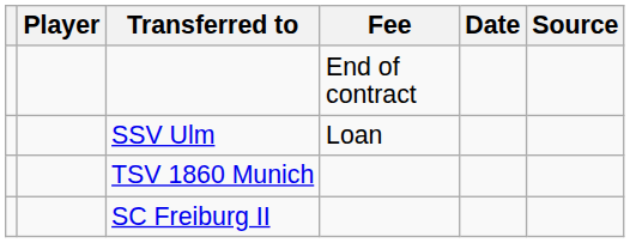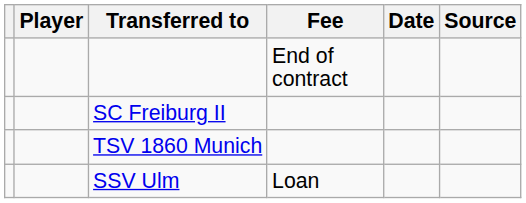rows swapped: SC Freiburg II <-> SSV Ulm
